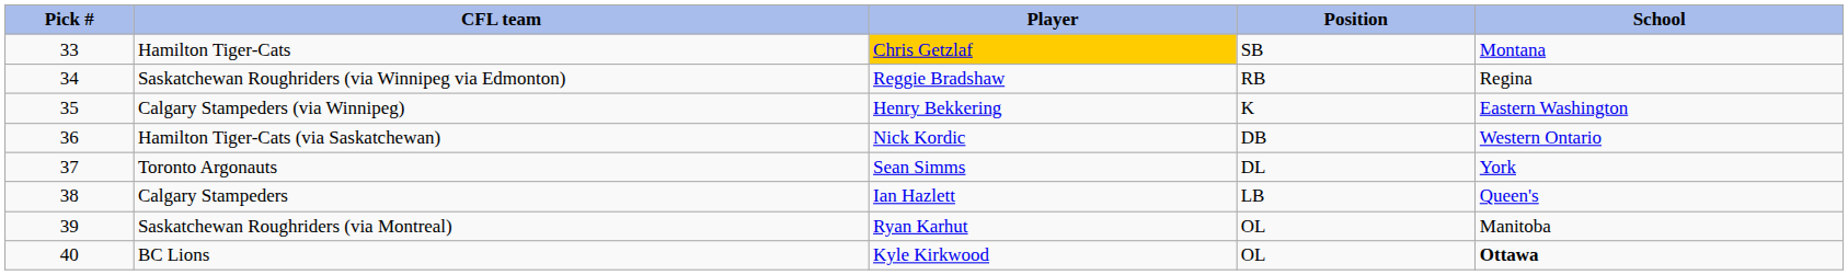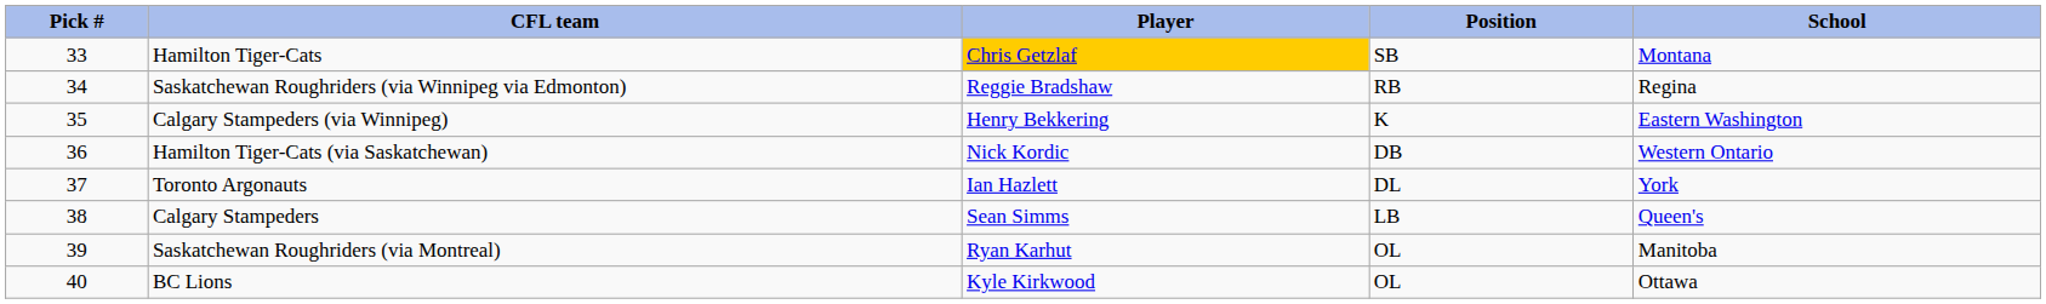Toronto Argonauts | Player: Sean Simms -> Ian Hazlett
Calgary Stampeders | Player: Ian Hazlett -> Sean Simms
BC Lions | School: bold -> normal
